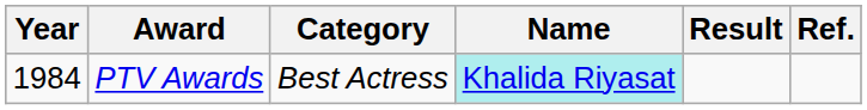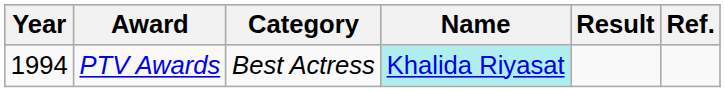PTV Awards | Year: 1984 -> 1994
